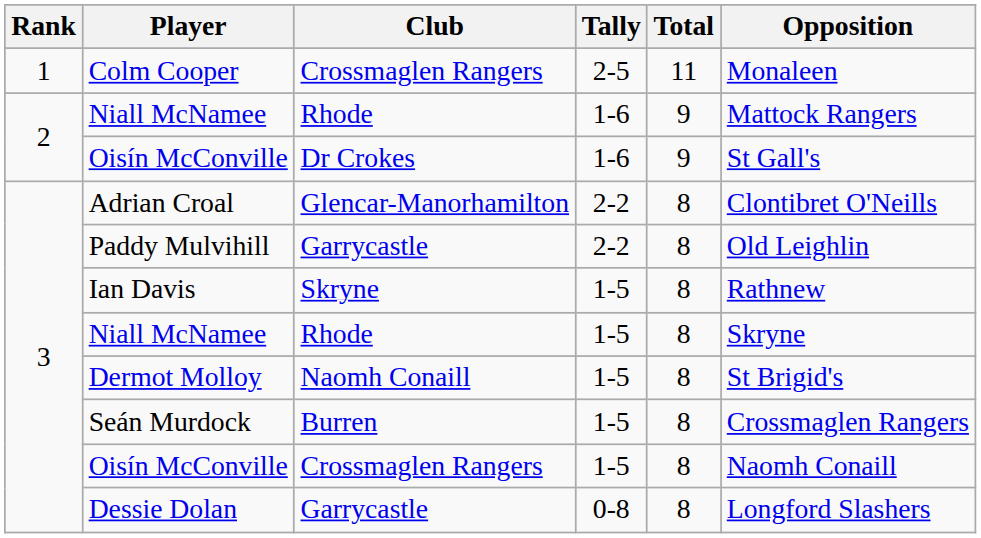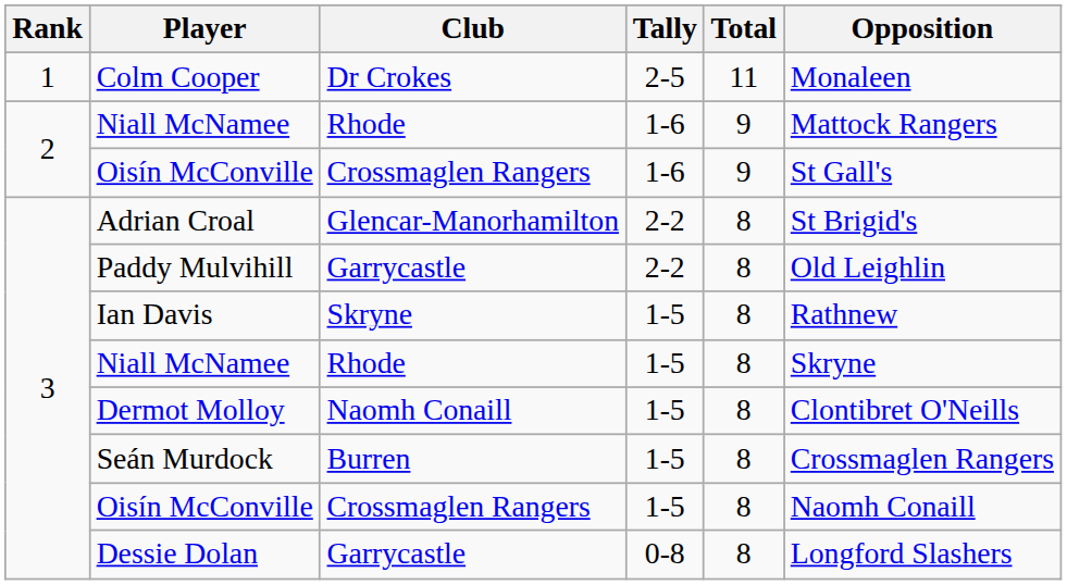Colm Cooper | Club: Crossmaglen Rangers -> Dr Crokes
Oisín McConville / 1-6 | Club: Dr Crokes -> Crossmaglen Rangers
Adrian Croal | Opposition: Clontibret O'Neills -> St Brigid's
Dermot Molloy | Opposition: St Brigid's -> Clontibret O'Neills
